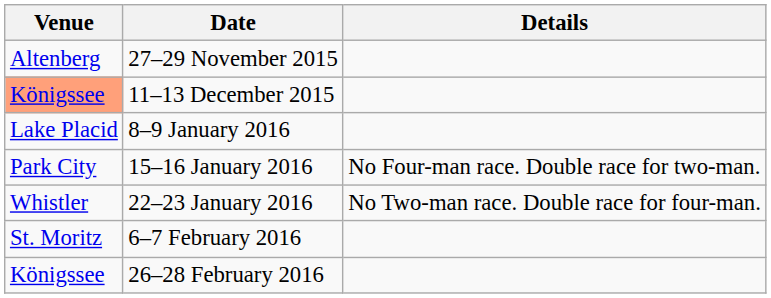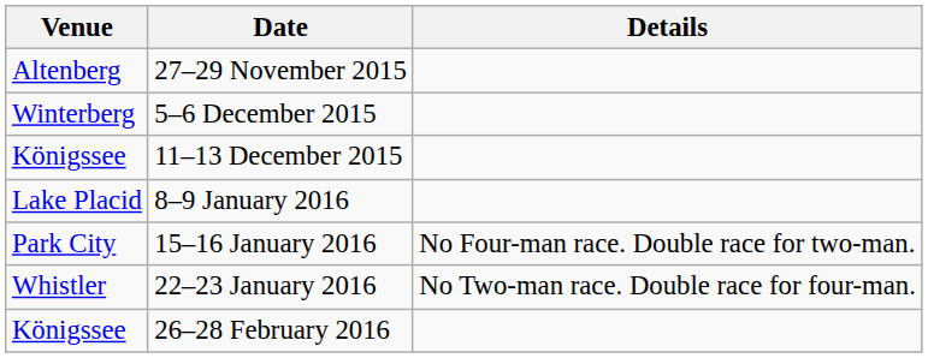+ row: Winterberg | 5–6 December 2015
11–13 December 2015 | Venue: lightsalmon background -> no background
- row: St. Moritz | 6–7 February 2016
